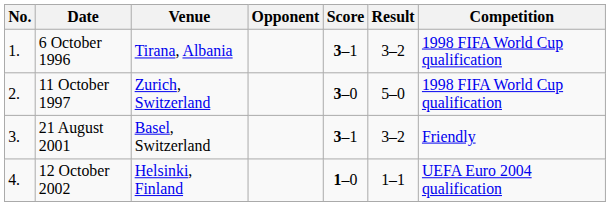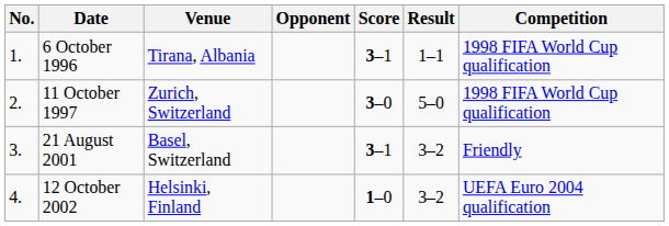6 October 1996 | Result: 3–2 -> 1–1
12 October 2002 | Result: 1–1 -> 3–2
